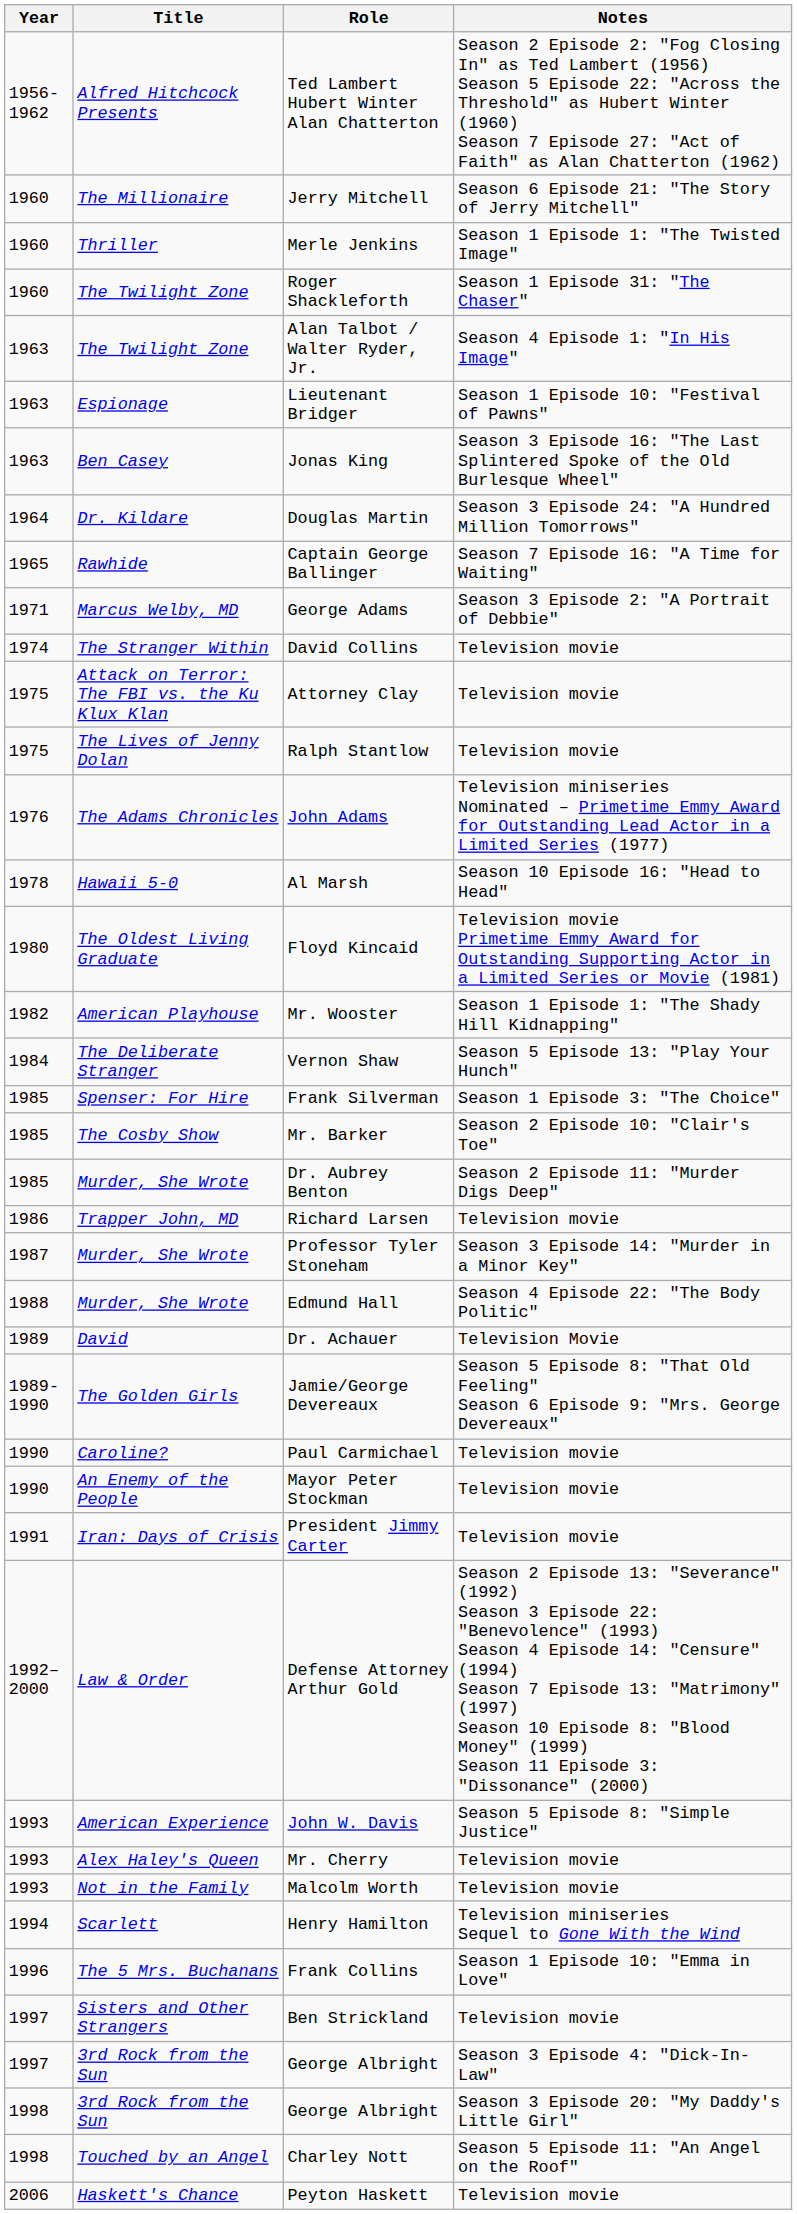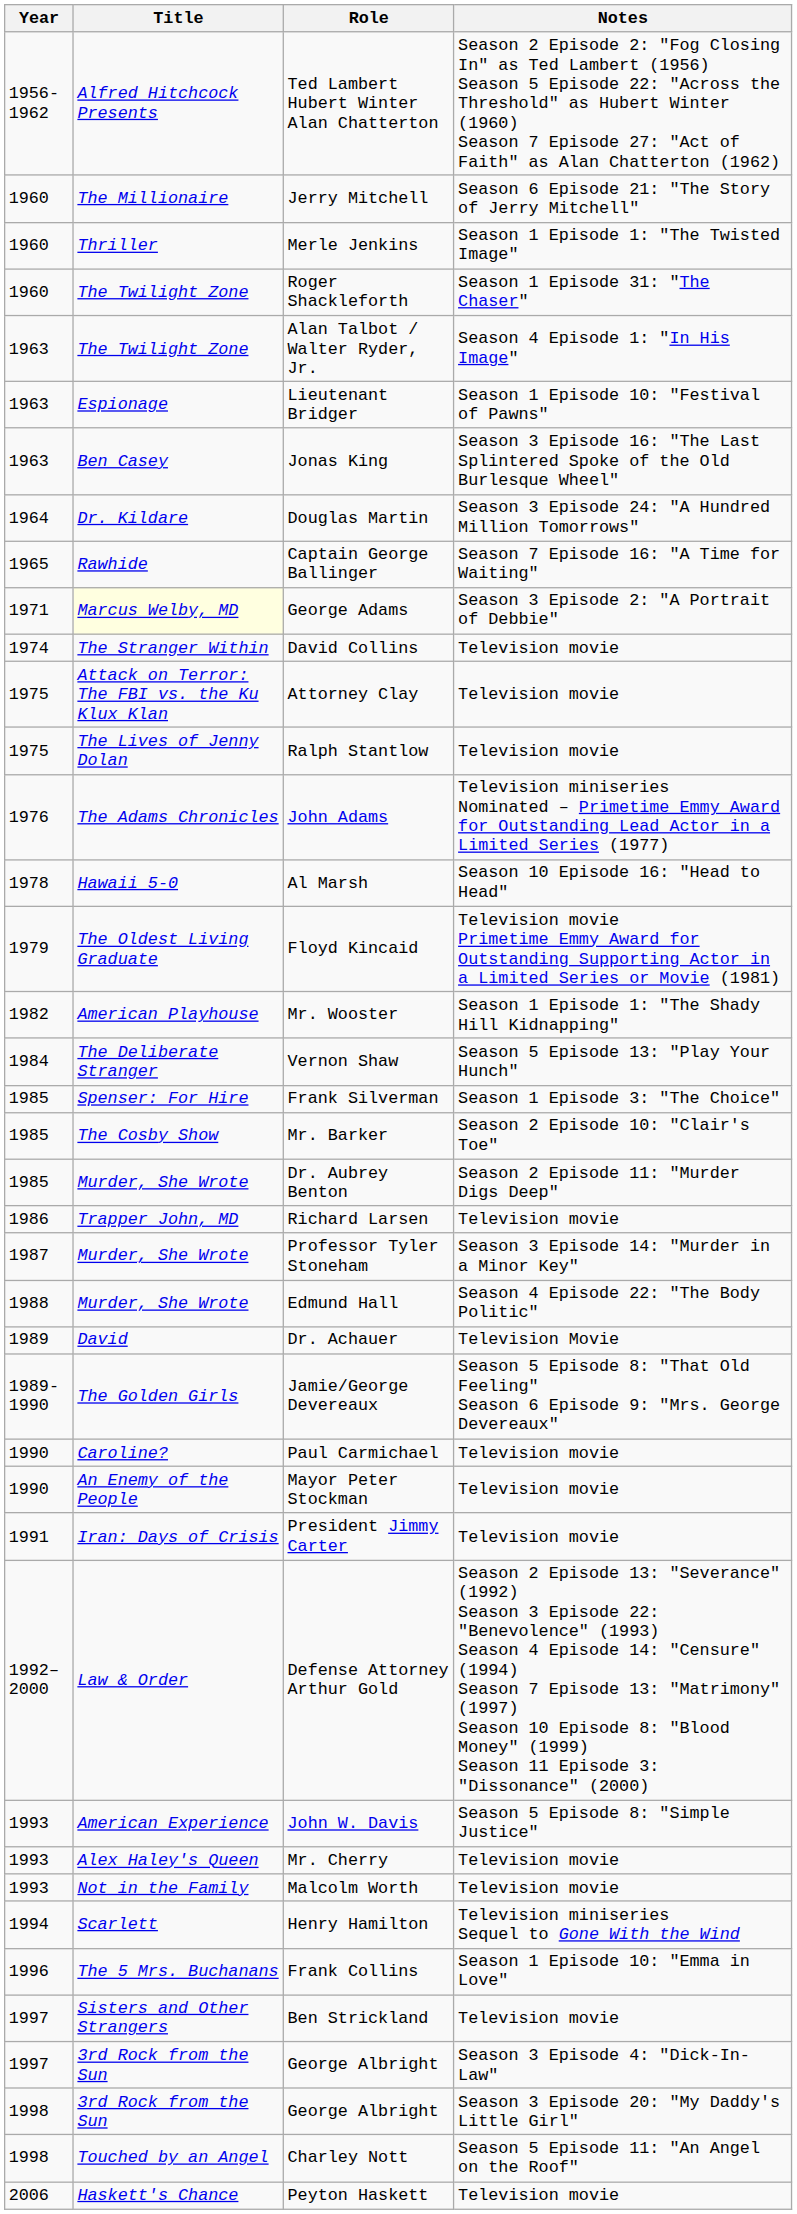George Adams | Title: no background -> lightyellow background
Floyd Kincaid | Year: 1980 -> 1979
